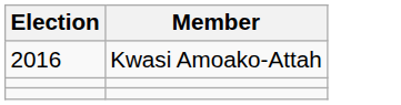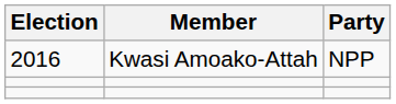+ column: Party | NPP
